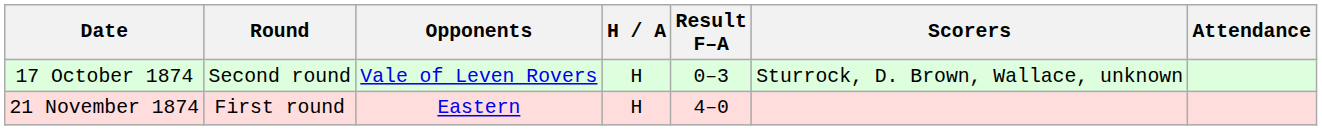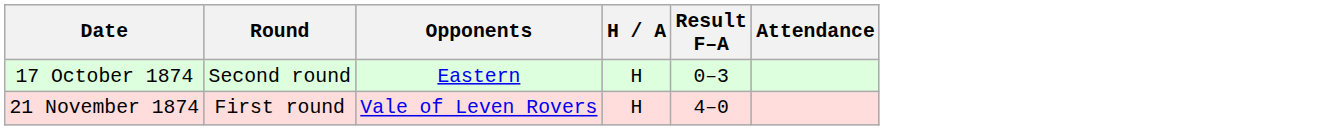- column: Scorers | Sturrock, D. Brown, Wallace, unknown
17 October 1874 | Opponents: Vale of Leven Rovers -> Eastern
21 November 1874 | Opponents: Eastern -> Vale of Leven Rovers
